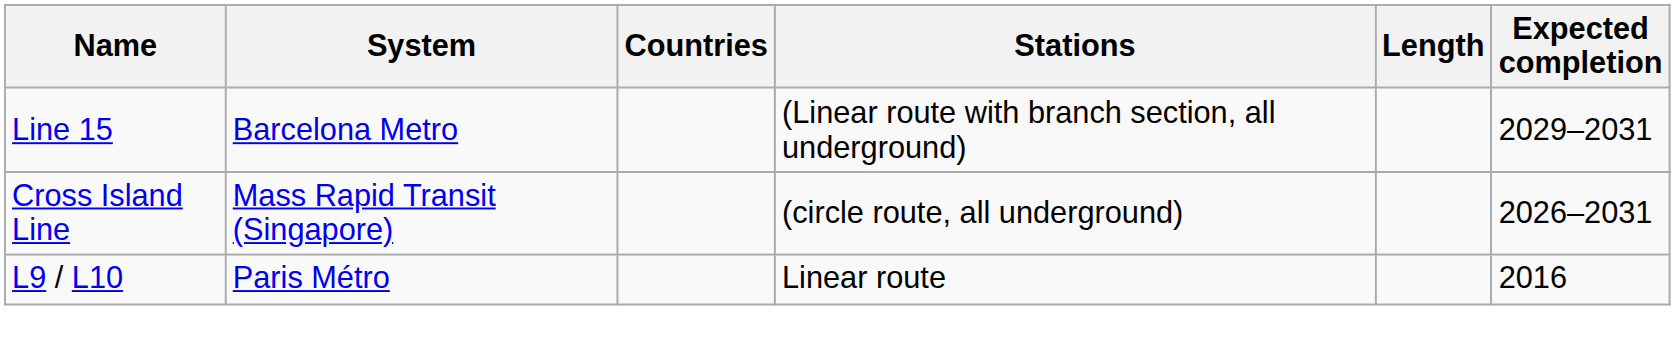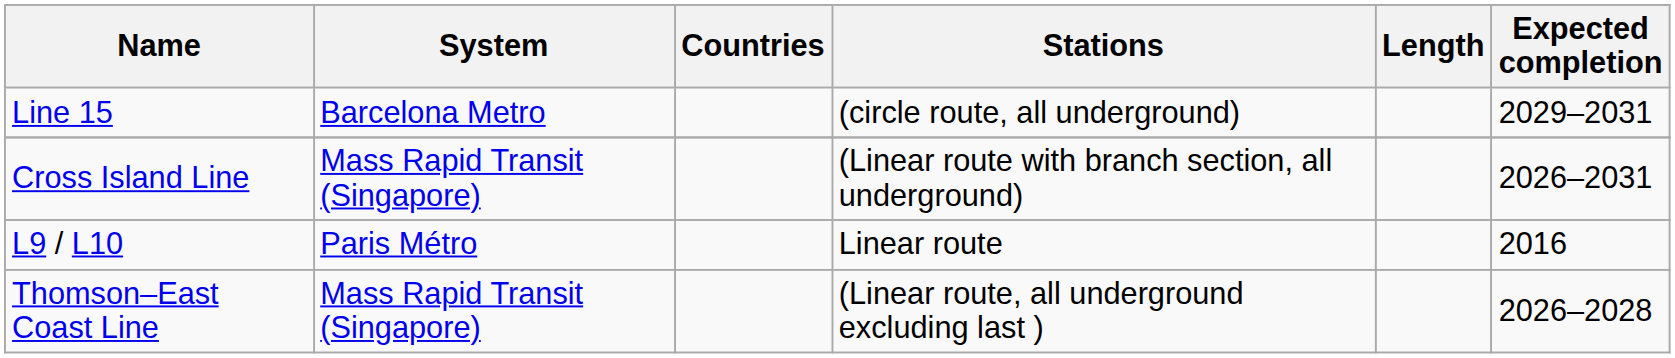Line 15 | Stations: (Linear route with branch section, all underground) -> (circle route, all underground)
Cross Island Line | Stations: (circle route, all underground) -> (Linear route with branch section, all underground)
+ row: Thomson–East Coast Line | Mass Rapid Transit (Singapore) | (Linear route, all underground excluding last ) | 2026–2028
